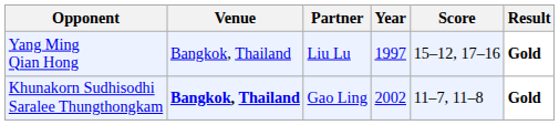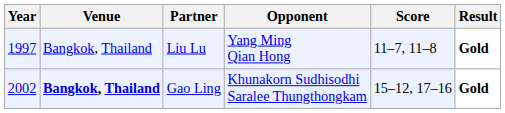columns swapped: Year <-> Opponent
Liu Lu | Score: 15–12, 17–16 -> 11–7, 11–8
Gao Ling | Score: 11–7, 11–8 -> 15–12, 17–16
